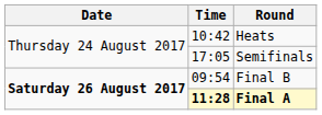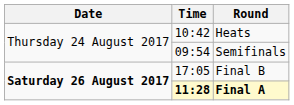Semifinals | Time: 17:05 -> 09:54
Final B | Time: 09:54 -> 17:05
